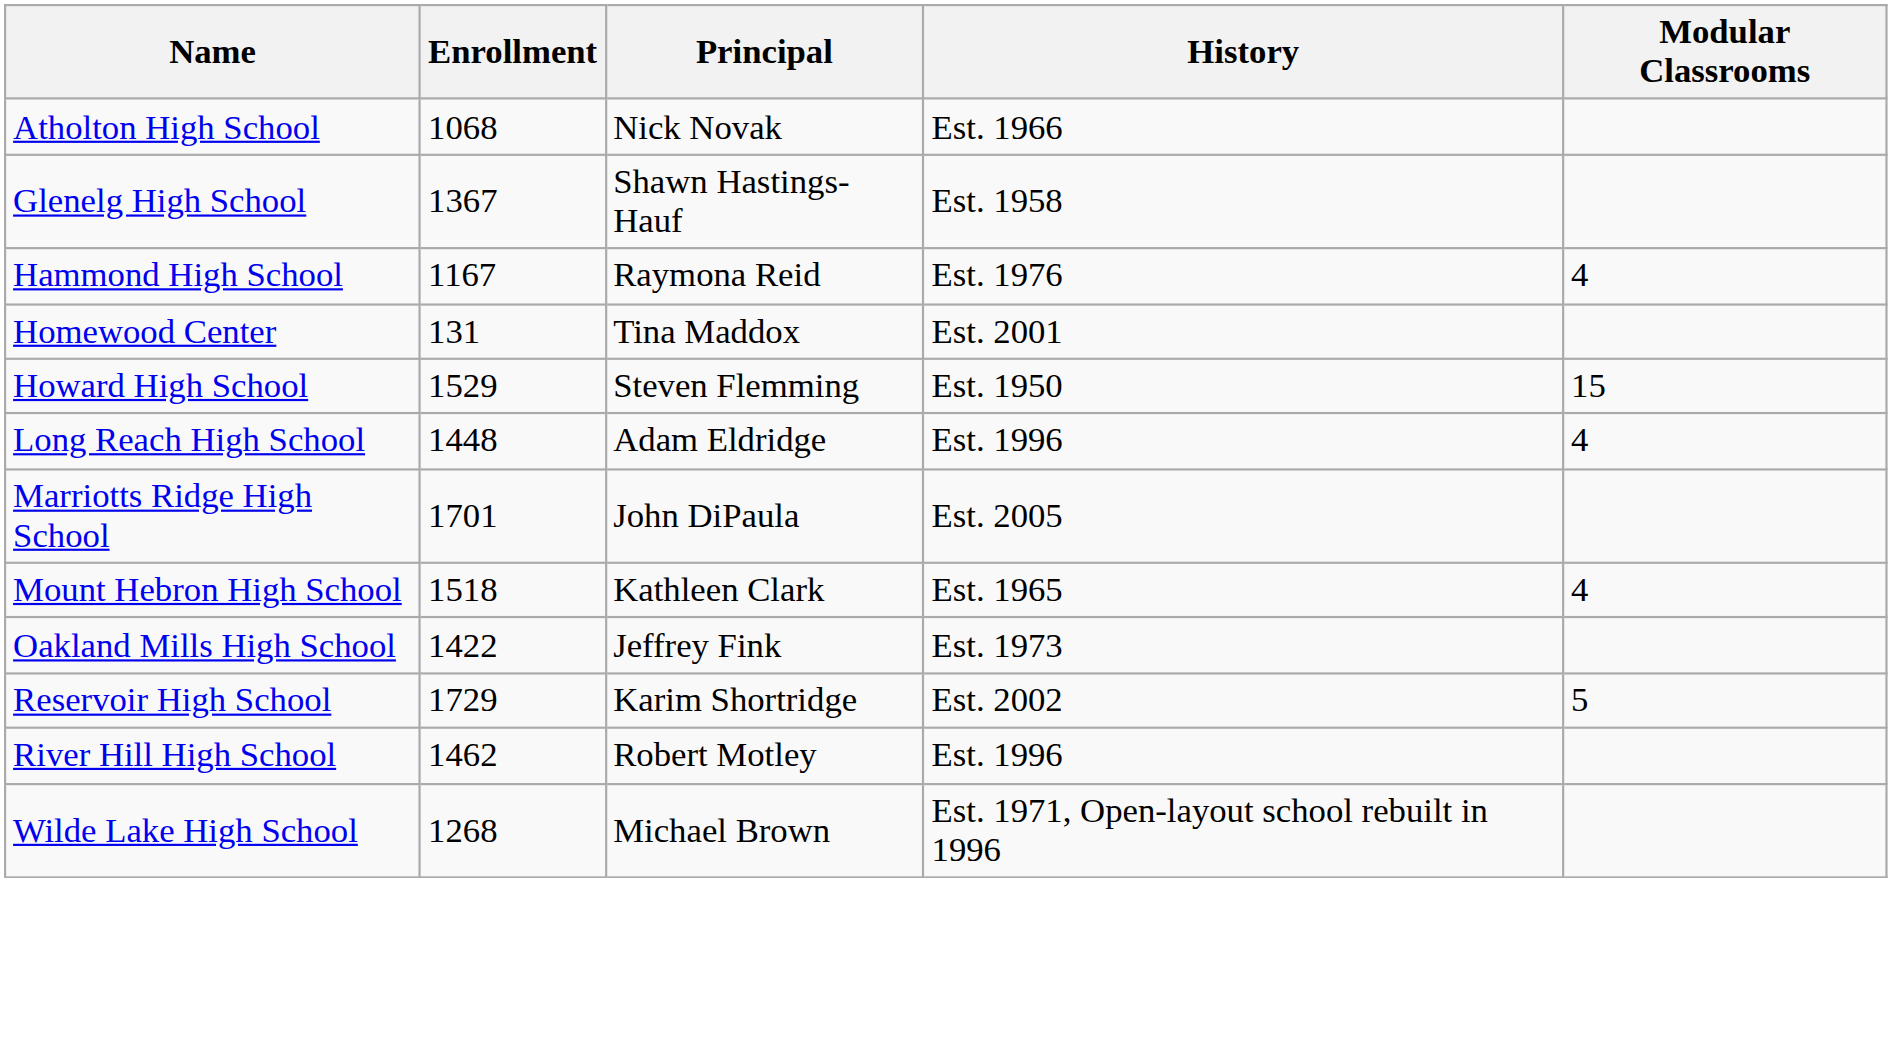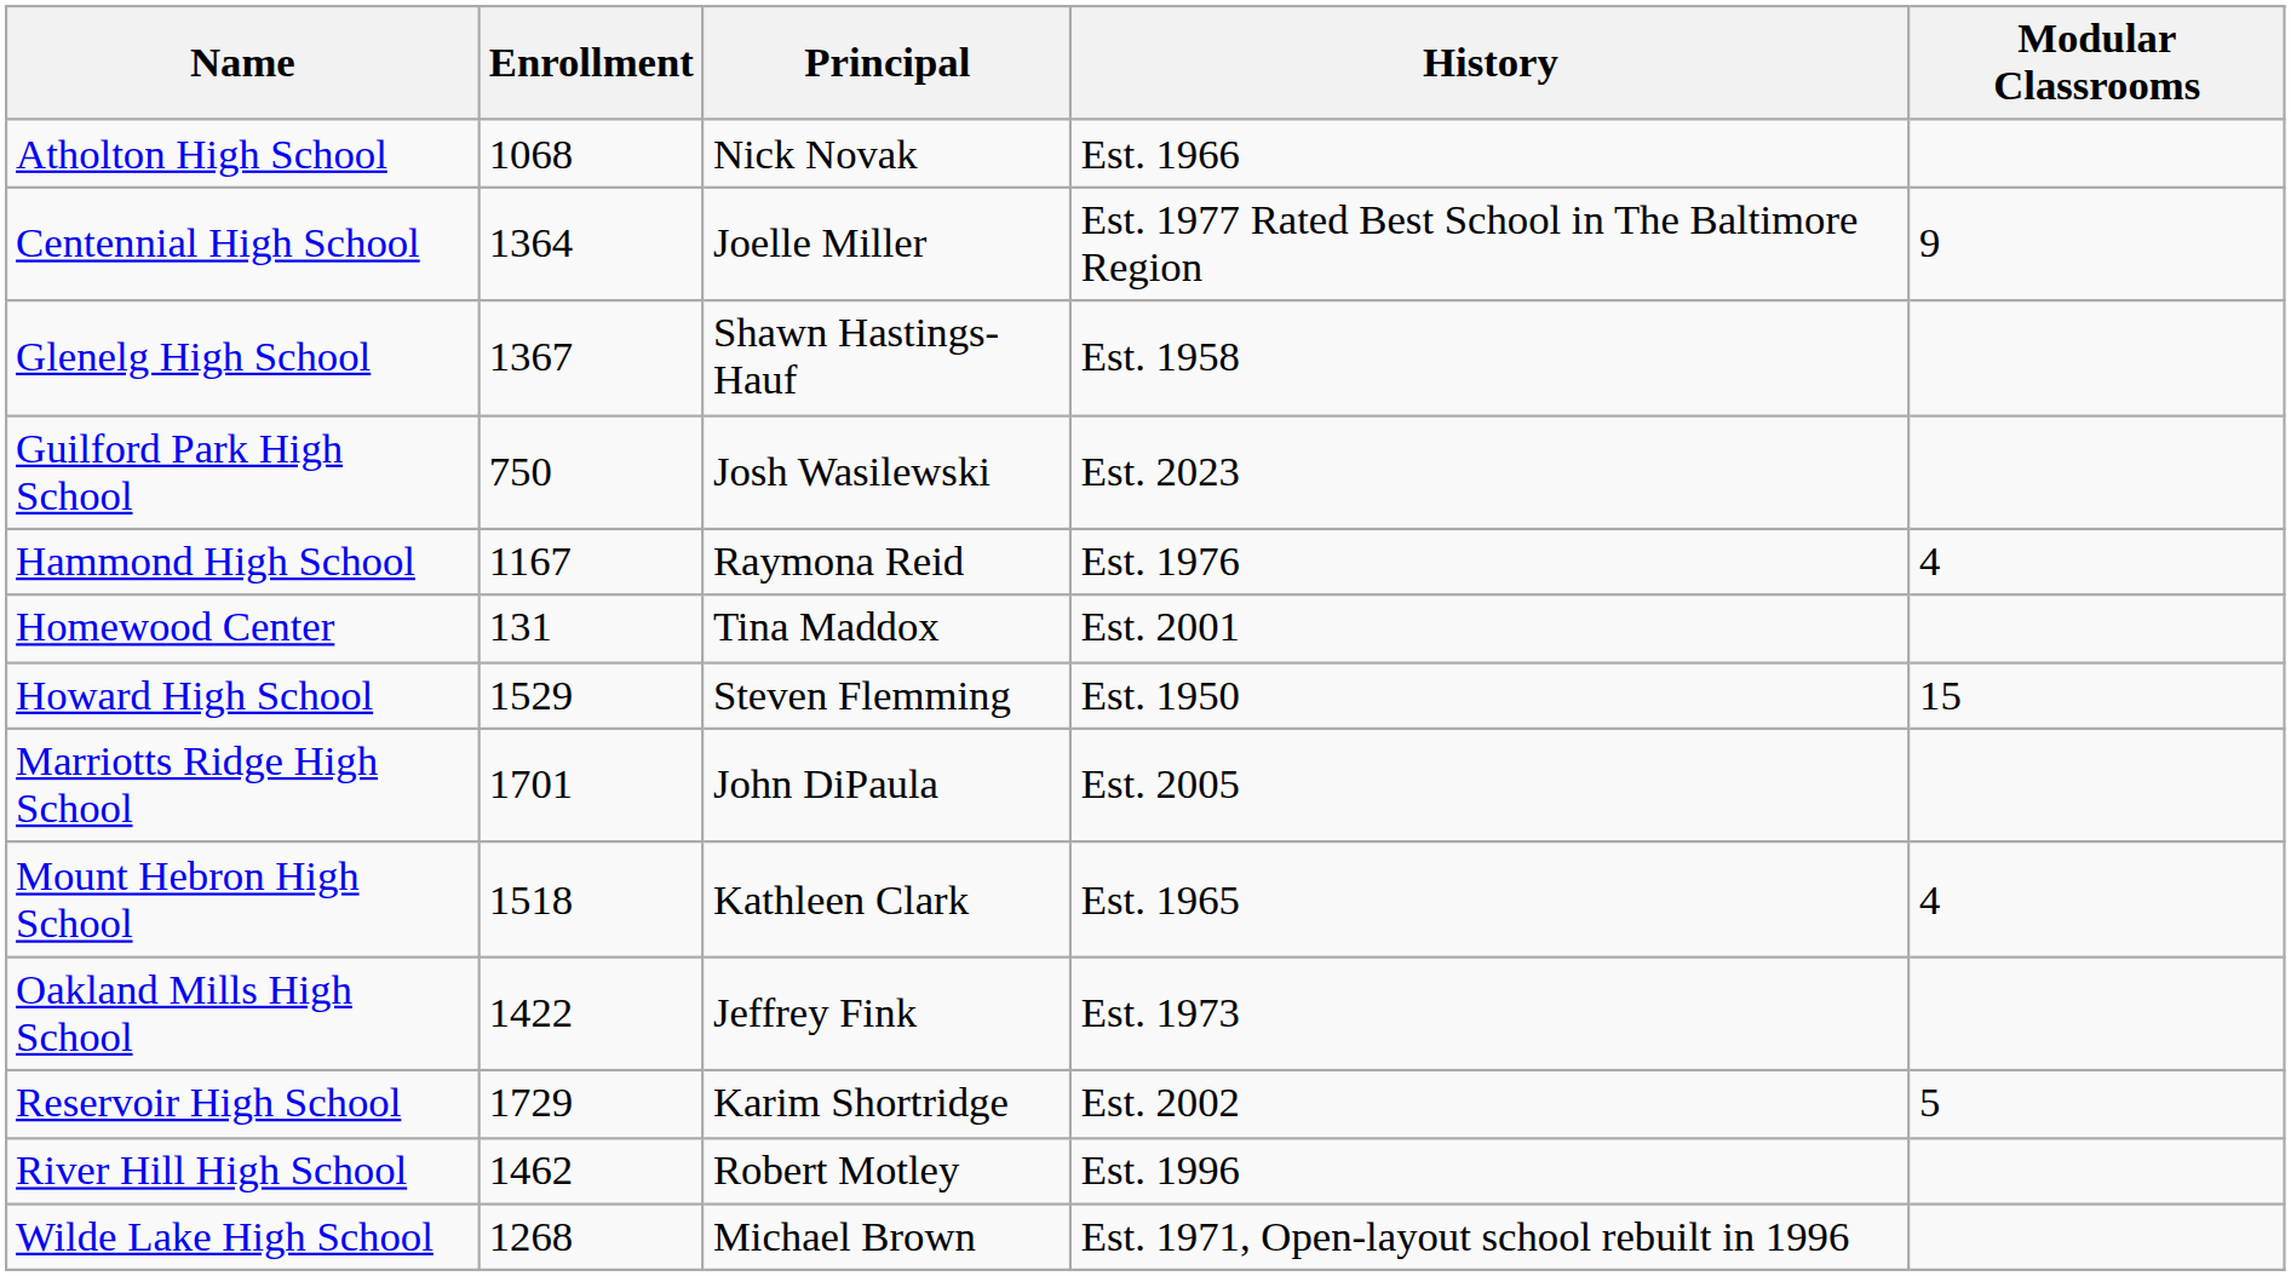+ row: Centennial High School | 1364 | Joelle Miller | Est. 1977 Rated Best School in The Baltimore Region | 9
+ row: Guilford Park High School | 750 | Josh Wasilewski | Est. 2023
- row: Long Reach High School | 1448 | Adam Eldridge | Est. 1996 | 4
